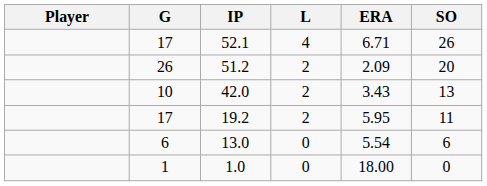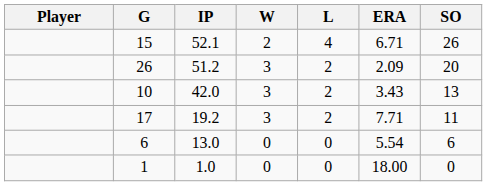+ column: W | 2 | 3 | 3 | 3 | 0 | 0
52.1 | G: 17 -> 15
19.2 | ERA: 5.95 -> 7.71
